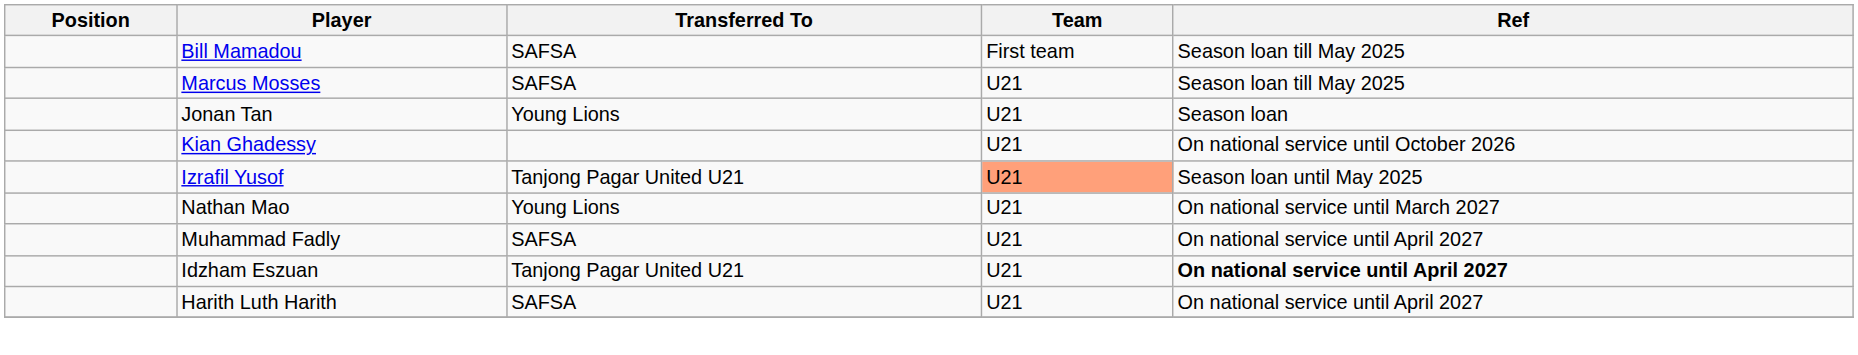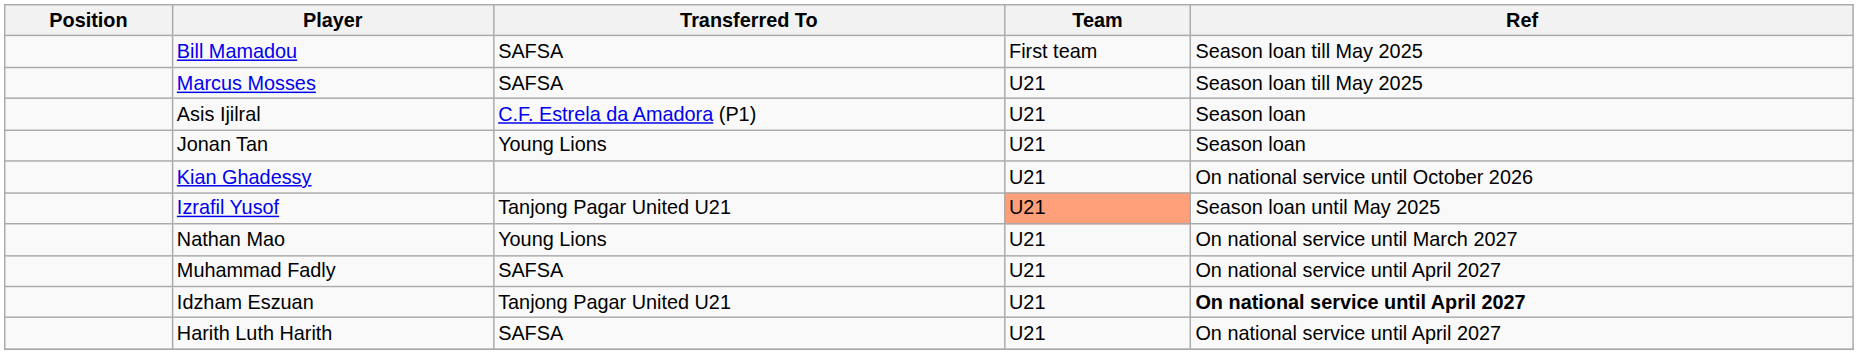+ row: Asis Ijilral | C.F. Estrela da Amadora (P1) | U21 | Season loan
